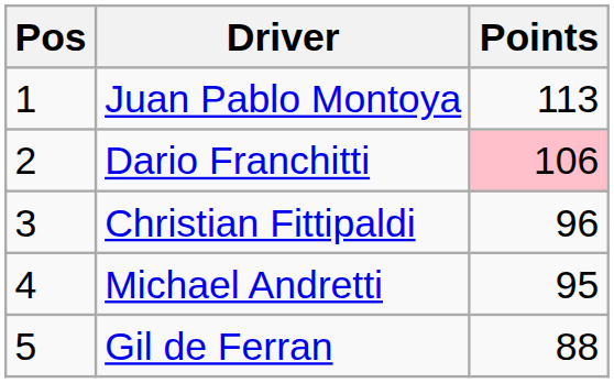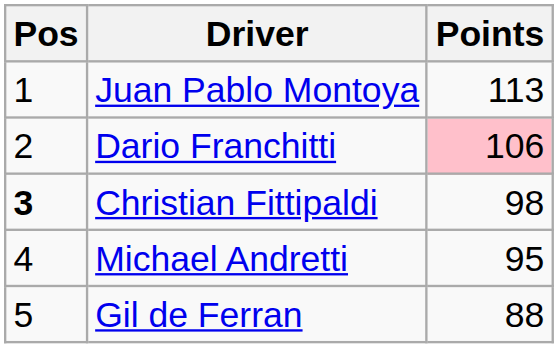Christian Fittipaldi | Pos: normal -> bold
Christian Fittipaldi | Points: 96 -> 98
